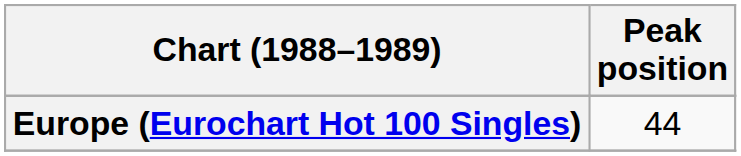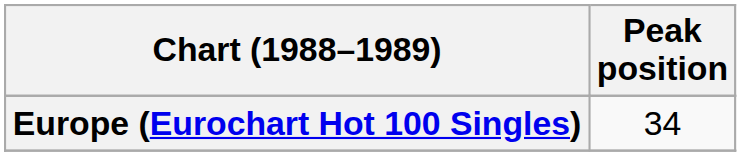Europe (Eurochart Hot 100 Singles) | Peak position: 44 -> 34
